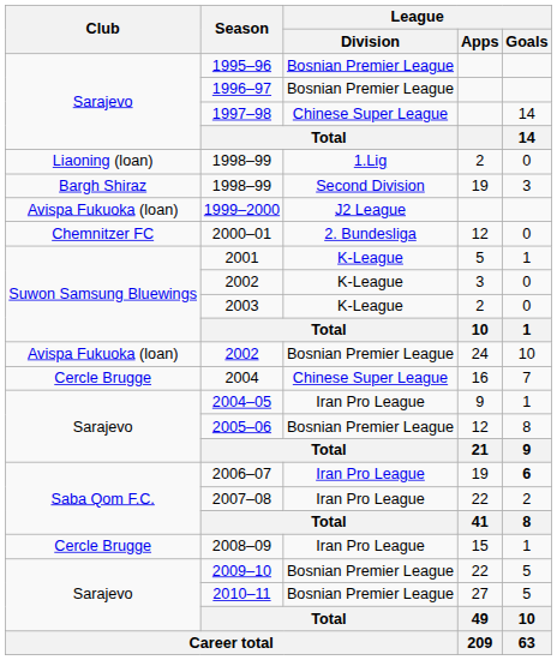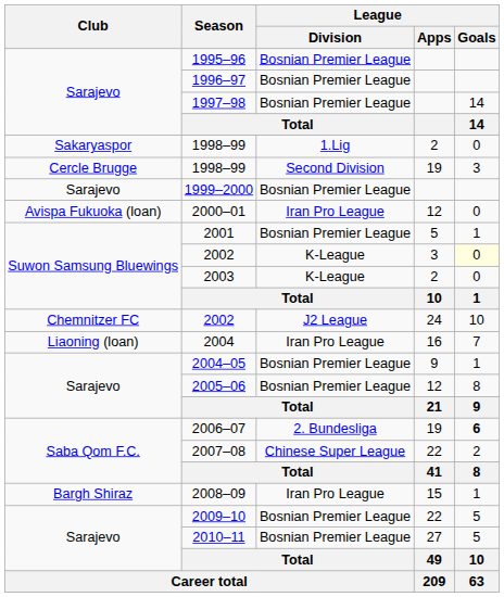1997–98 | League / Division: Chinese Super League -> Bosnian Premier League
1998–99 / 2 | Club: Liaoning (loan) -> Sakaryaspor
1998–99 / 19 | Club: Bargh Shiraz -> Cercle Brugge
1999–2000 | Club: Avispa Fukuoka (loan) -> Sarajevo
1999–2000 | League / Division: J2 League -> Bosnian Premier League
2000–01 | Club: Chemnitzer FC -> Avispa Fukuoka (loan)
2000–01 | League / Division: 2. Bundesliga -> Iran Pro League
2001 | League / Division: K-League -> Bosnian Premier League
2002 / 3 | League / Goals: no background -> lightyellow background
2002 / 24 | Club: Avispa Fukuoka (loan) -> Chemnitzer FC
2002 / 24 | League / Division: Bosnian Premier League -> J2 League
2004 | Club: Cercle Brugge -> Liaoning (loan)
2004 | League / Division: Chinese Super League -> Iran Pro League
2004–05 | League / Division: Iran Pro League -> Bosnian Premier League
2006–07 | League / Division: Iran Pro League -> 2. Bundesliga
2007–08 | League / Division: Iran Pro League -> Chinese Super League
2008–09 | Club: Cercle Brugge -> Bargh Shiraz
